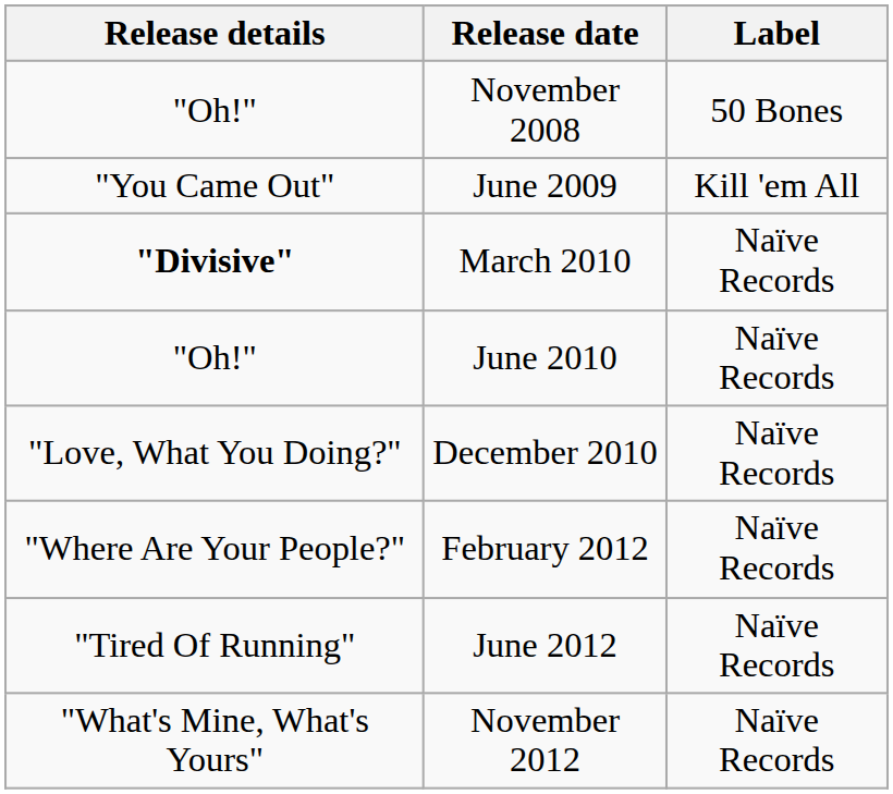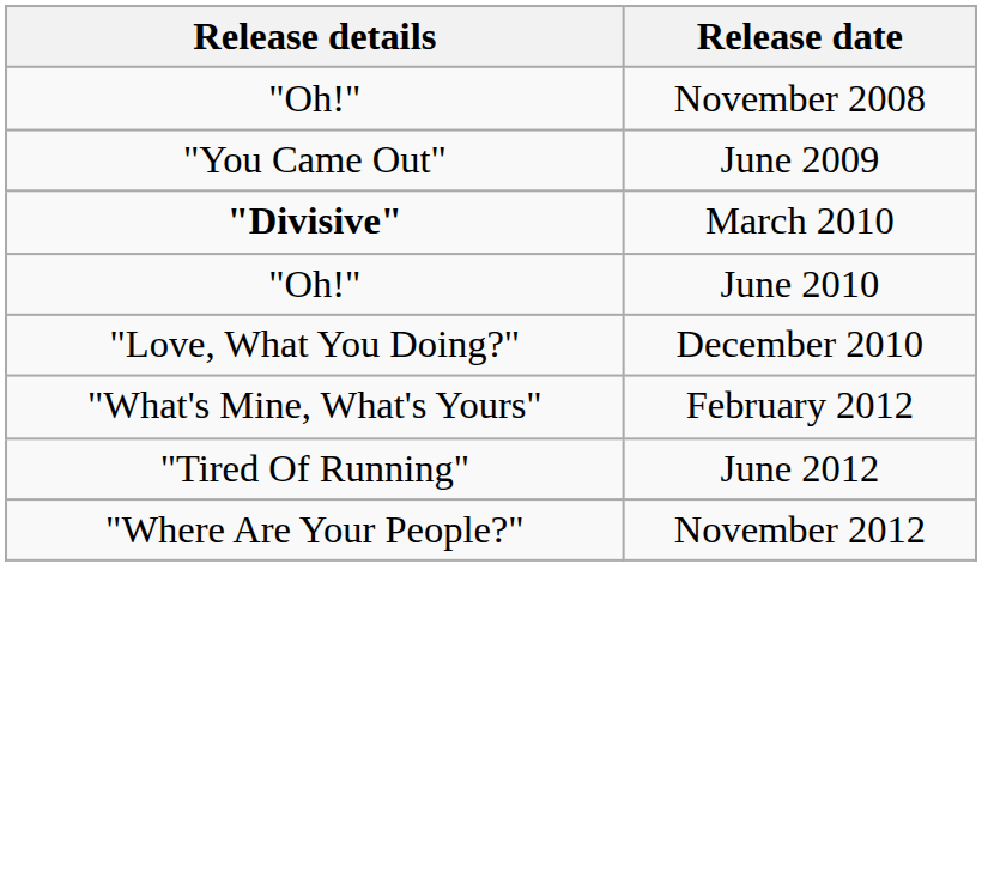- column: Label | 50 Bones | Kill 'em All | Naïve Records | Naïve Records | Naïve Records | Naïve Records | Naïve Records | Naïve Records
February 2012 | Release details: "Where Are Your People?" -> "What's Mine, What's Yours"
November 2012 | Release details: "What's Mine, What's Yours" -> "Where Are Your People?"
